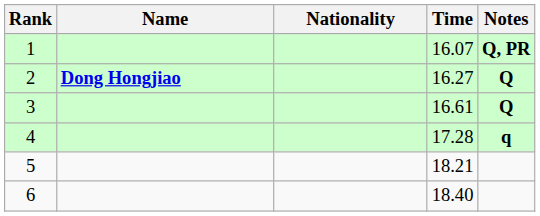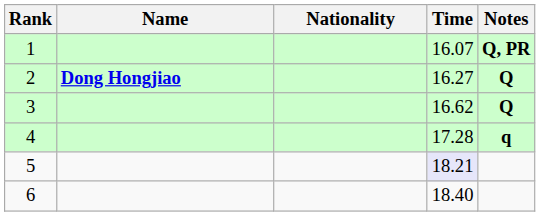3 | Time: 16.61 -> 16.62
5 | Time: no background -> lavender background
